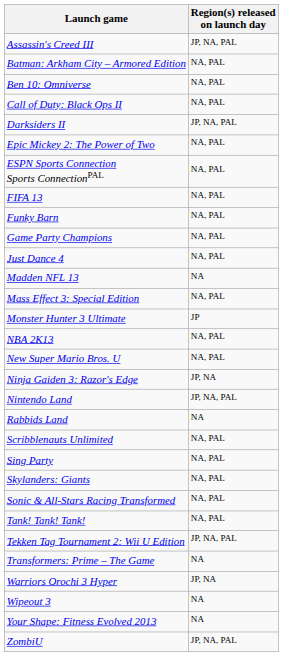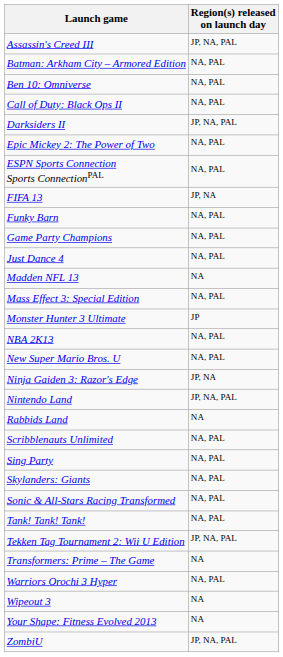FIFA 13 | Region(s) released on launch day: NA, PAL -> JP, NA
Warriors Orochi 3 Hyper | Region(s) released on launch day: JP, NA -> NA, PAL
